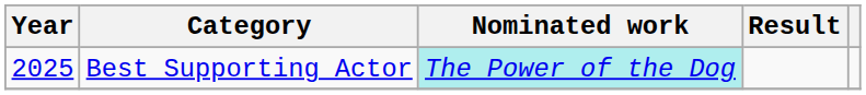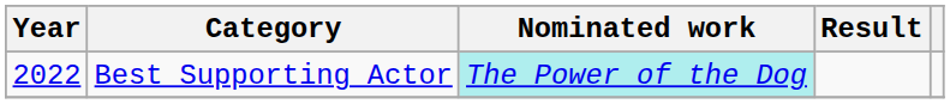Best Supporting Actor | Year: 2025 -> 2022
